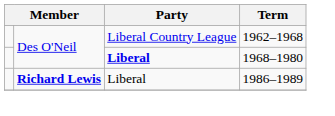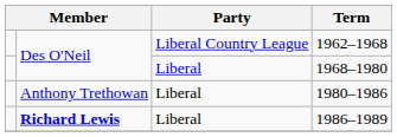1968–1980 | Party: bold -> normal
+ row: Anthony Trethowan | Liberal | 1980–1986
